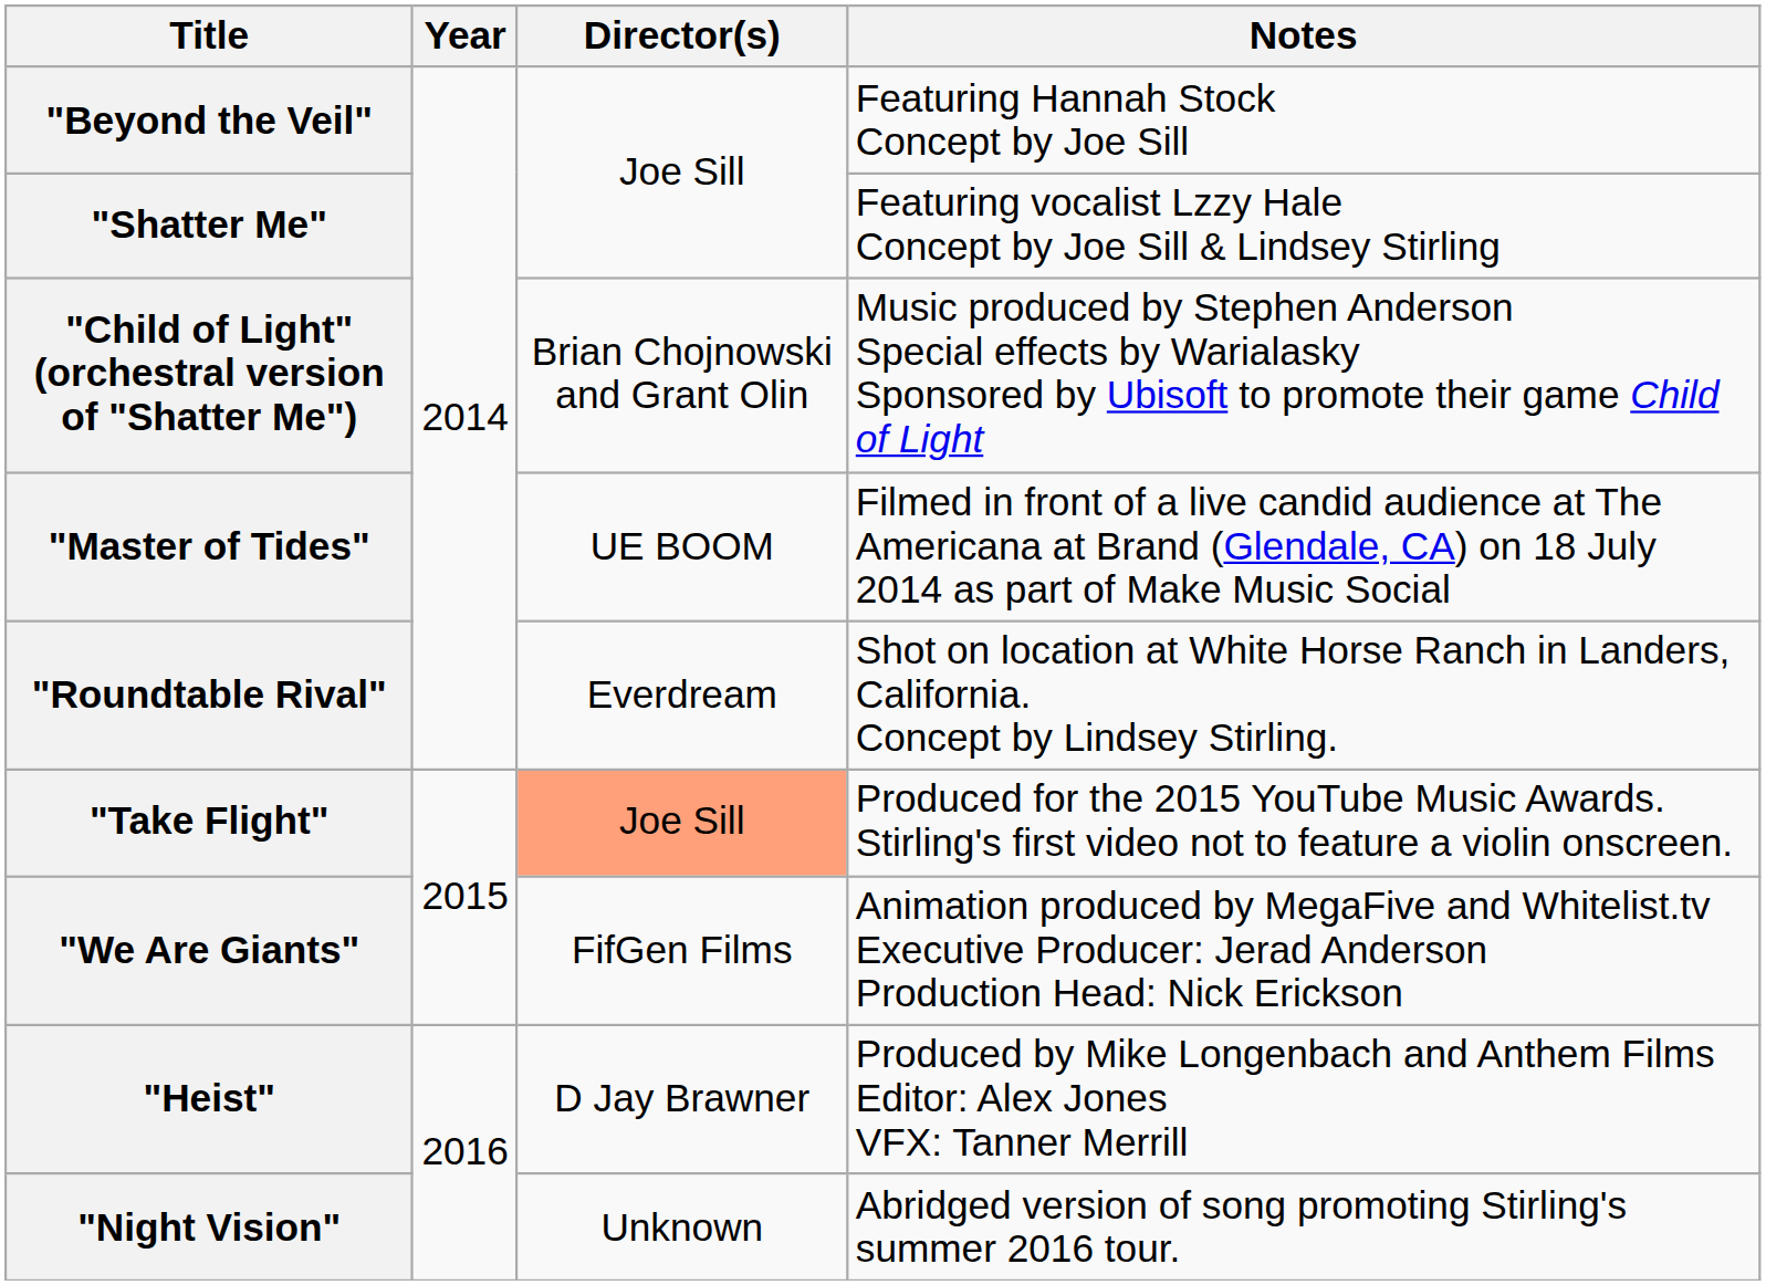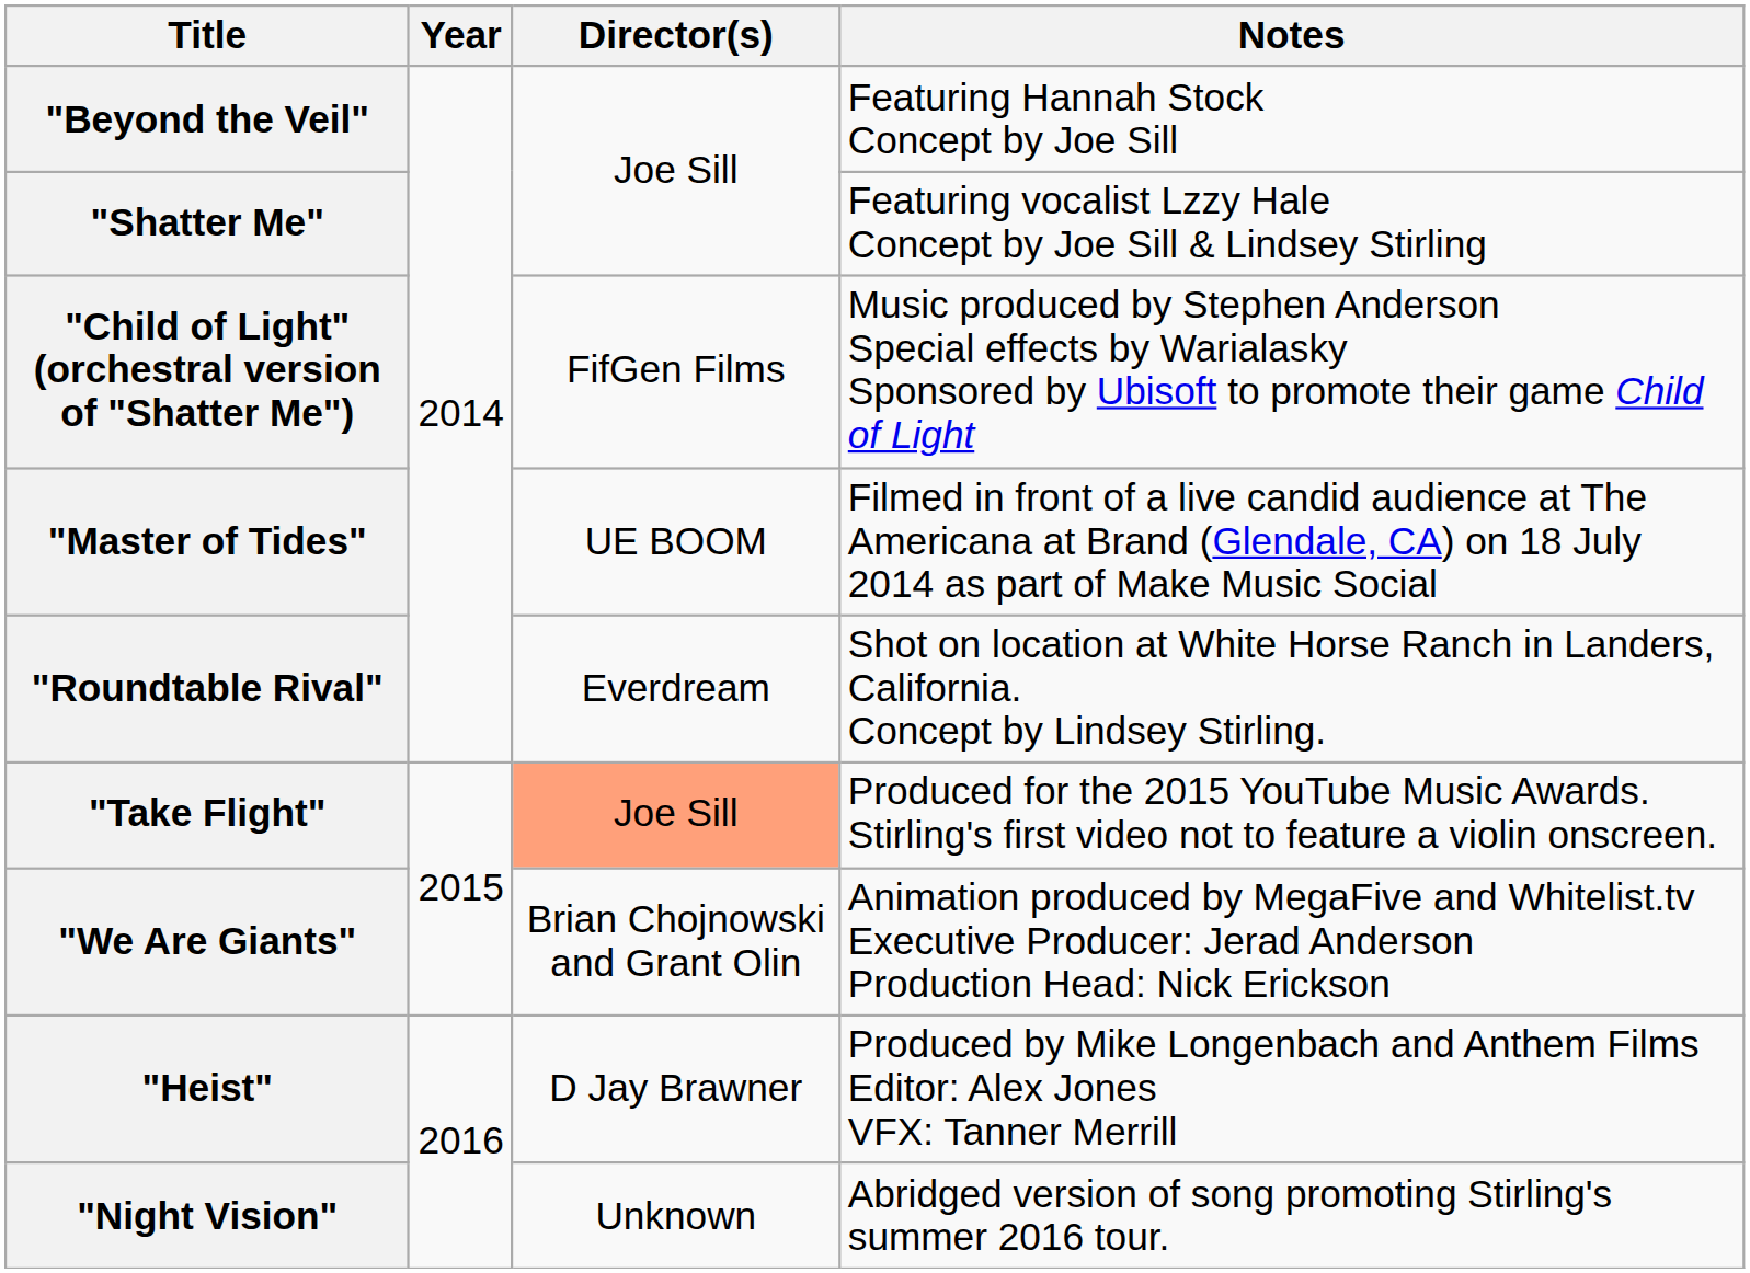"Child of Light" (orchestral version of "Shatter Me") | Director(s): Brian Chojnowski and Grant Olin -> FifGen Films
"We Are Giants" | Director(s): FifGen Films -> Brian Chojnowski and Grant Olin
